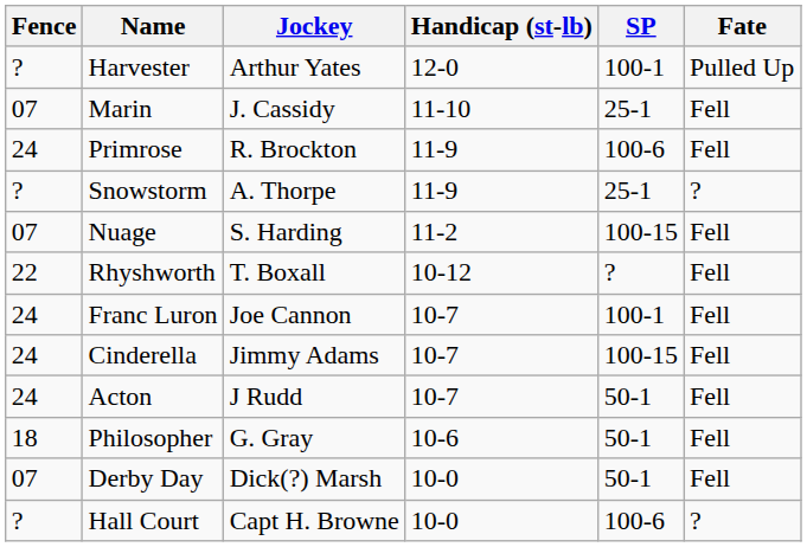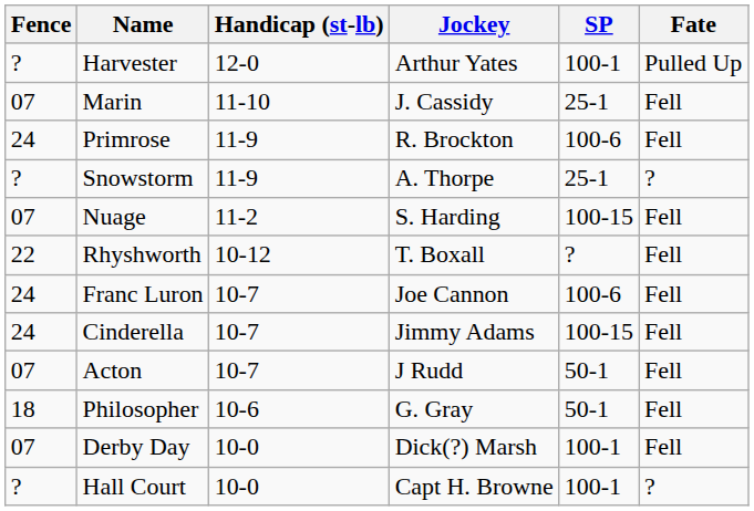columns swapped: Jockey <-> Handicap (st-lb)
Franc Luron | SP: 100-1 -> 100-6
Acton | Fence: 24 -> 07
Derby Day | SP: 50-1 -> 100-1
Hall Court | SP: 100-6 -> 100-1
